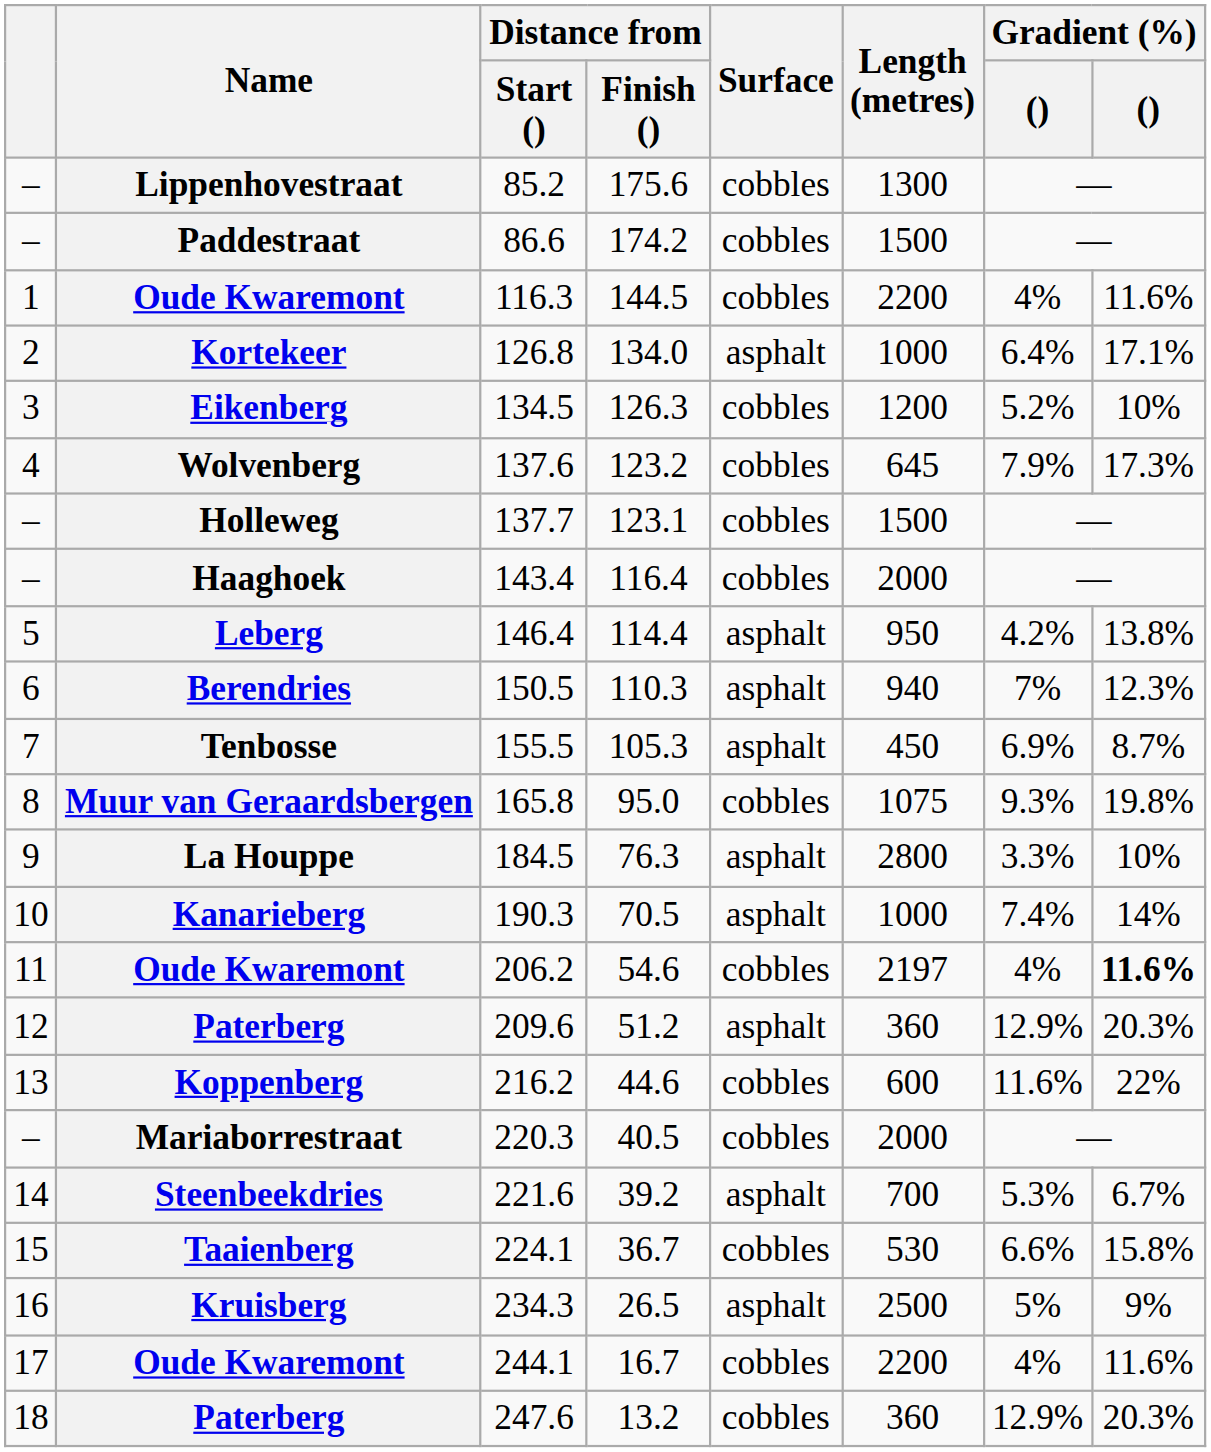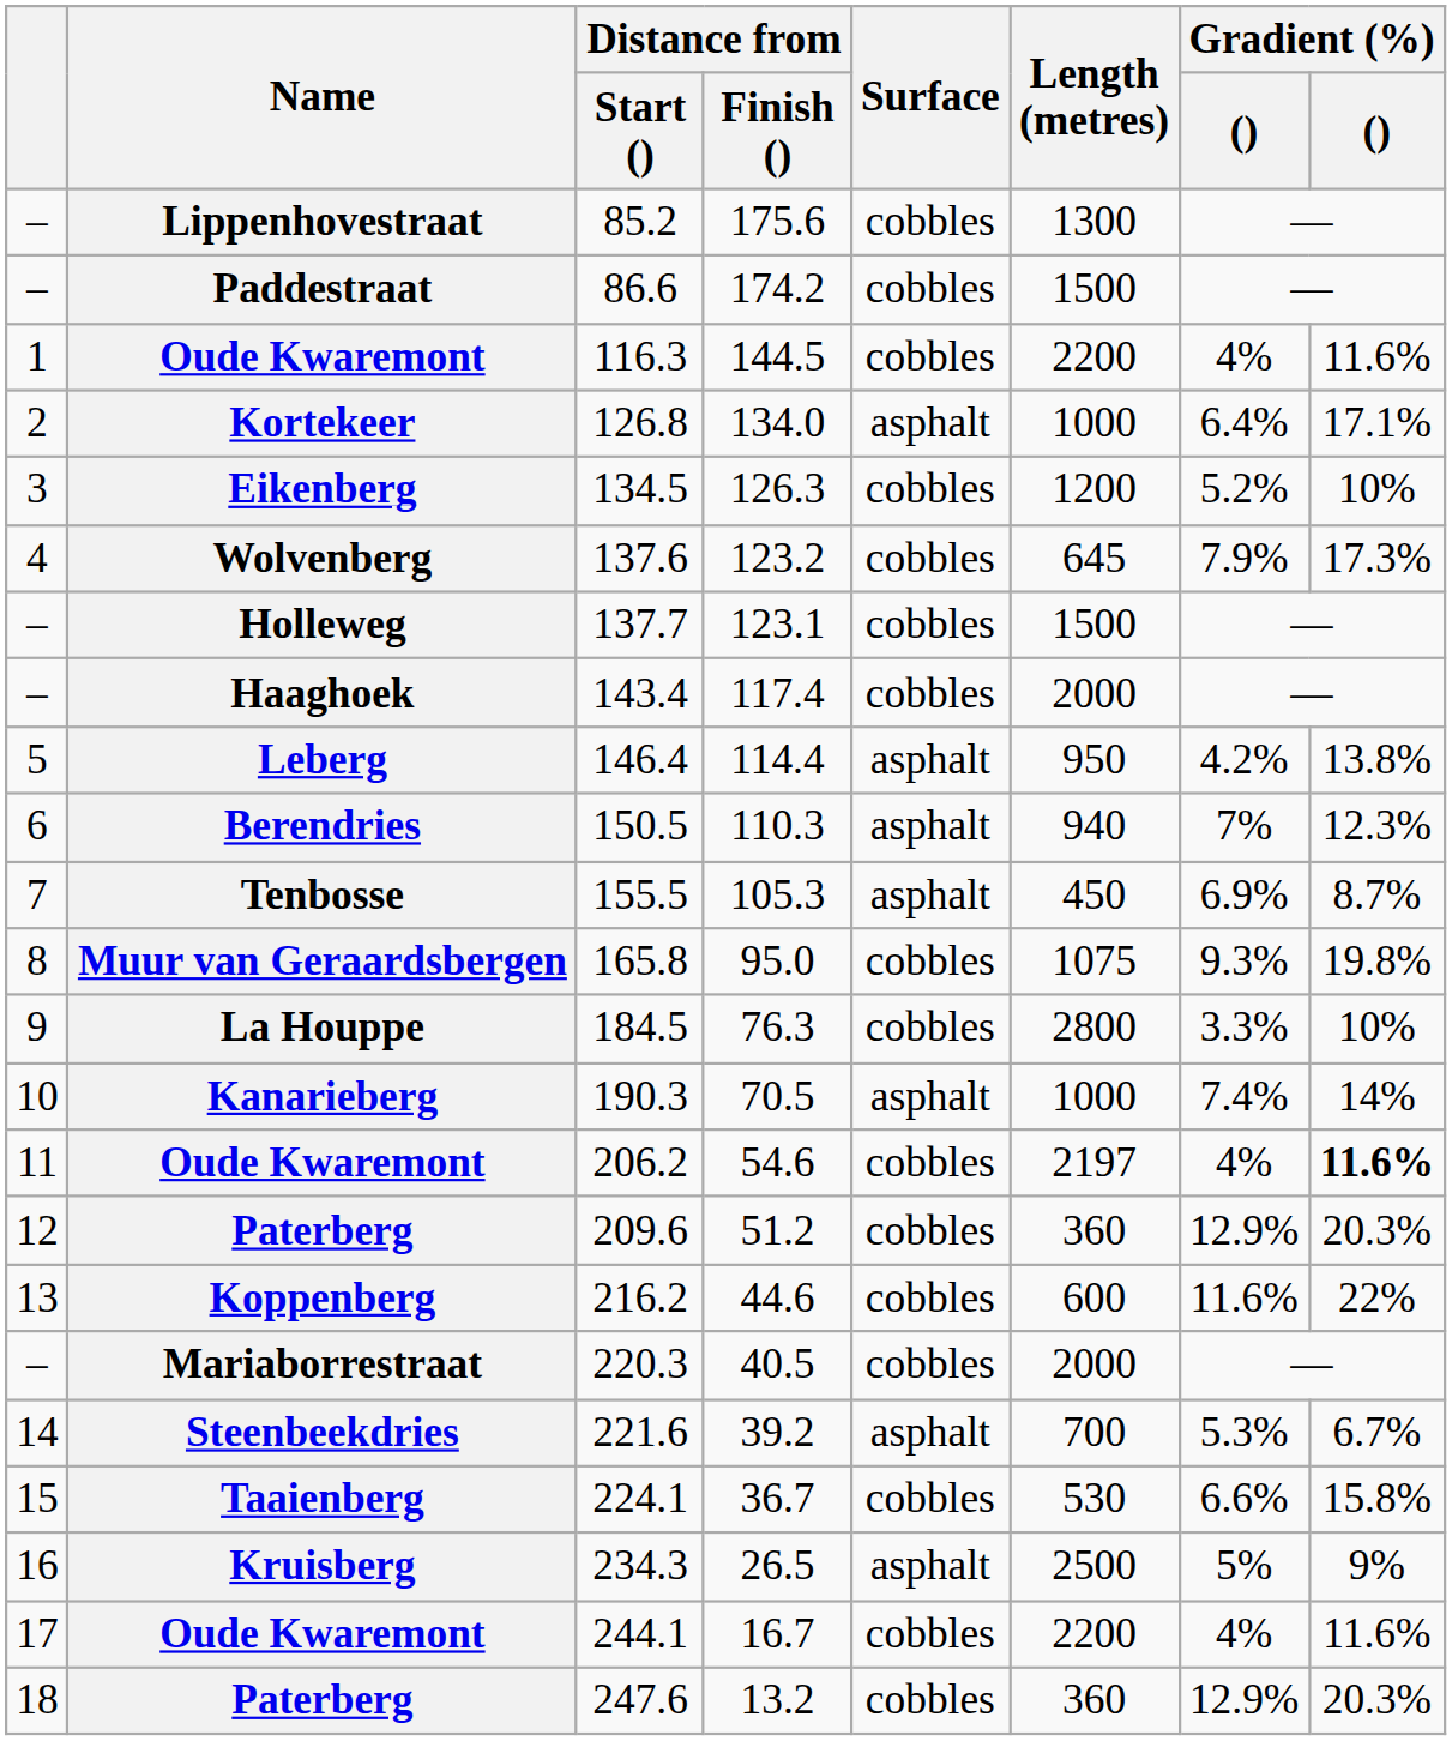143.4 | Distance from / Finish (): 116.4 -> 117.4
184.5 | Surface: asphalt -> cobbles
209.6 | Surface: asphalt -> cobbles
